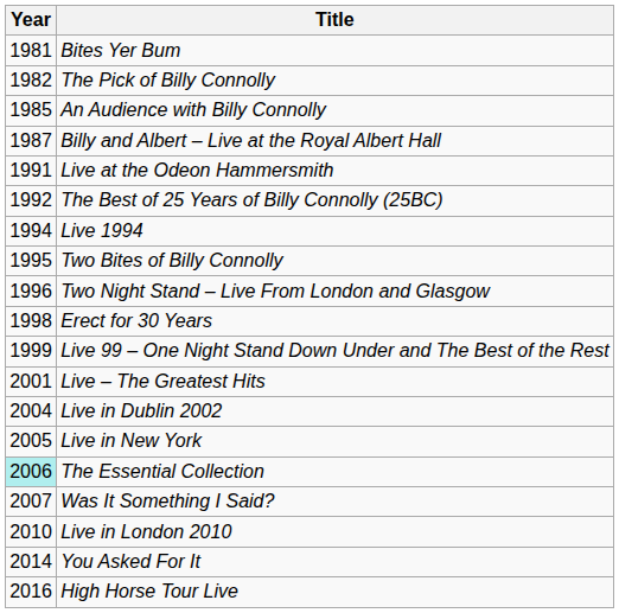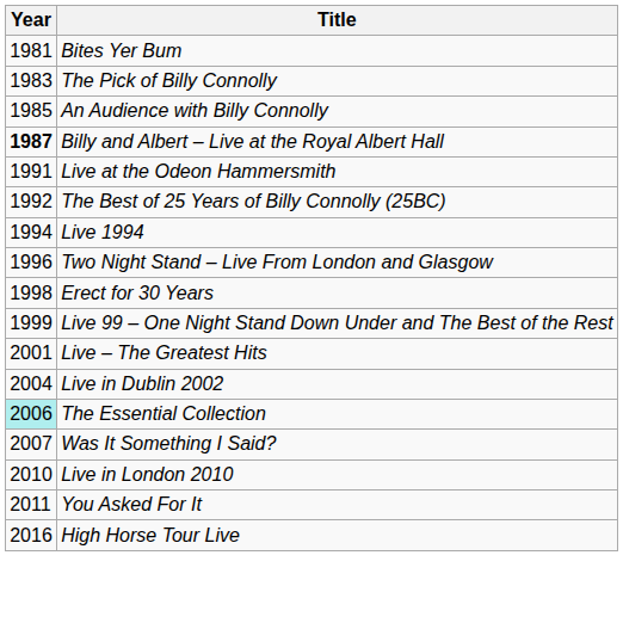The Pick of Billy Connolly | Year: 1982 -> 1983
Billy and Albert – Live at the Royal Albert Hall | Year: normal -> bold
- row: 1995 | Two Bites of Billy Connolly
- row: 2005 | Live in New York
You Asked For It | Year: 2014 -> 2011
